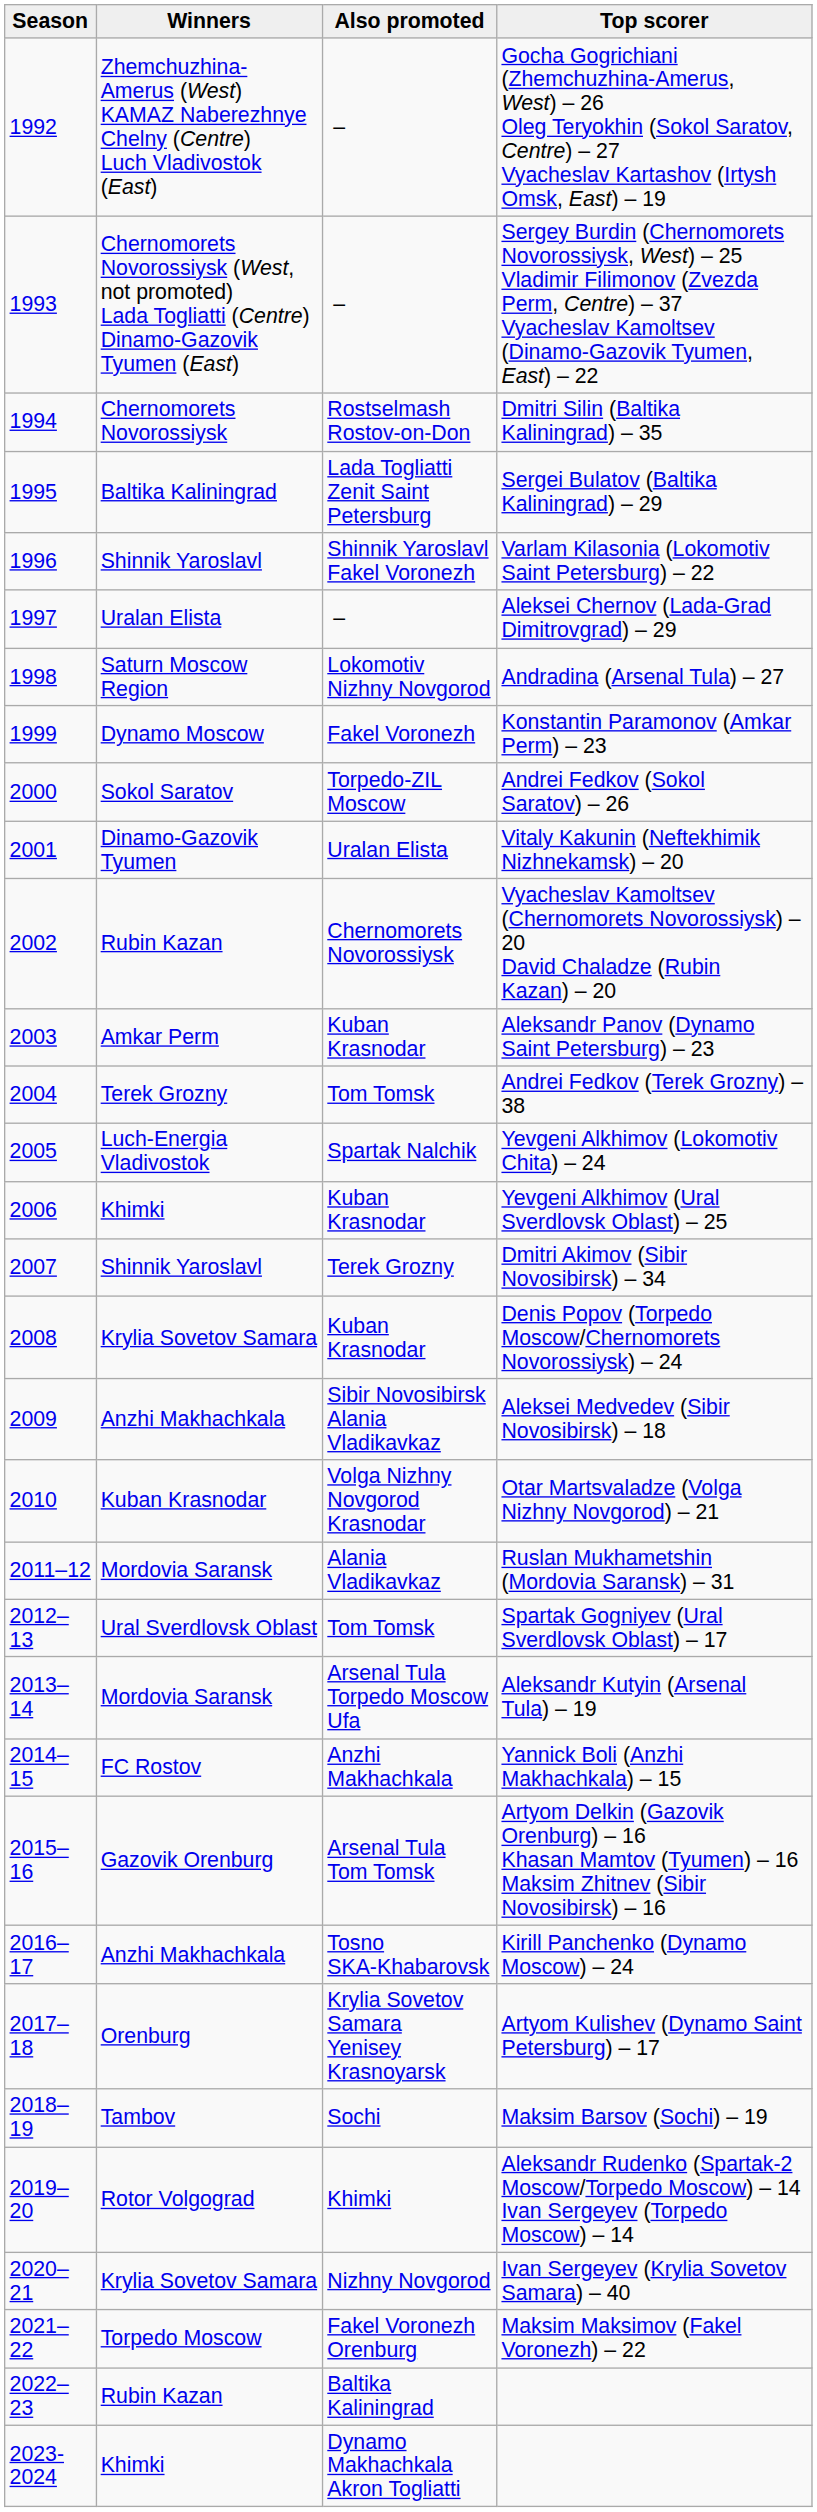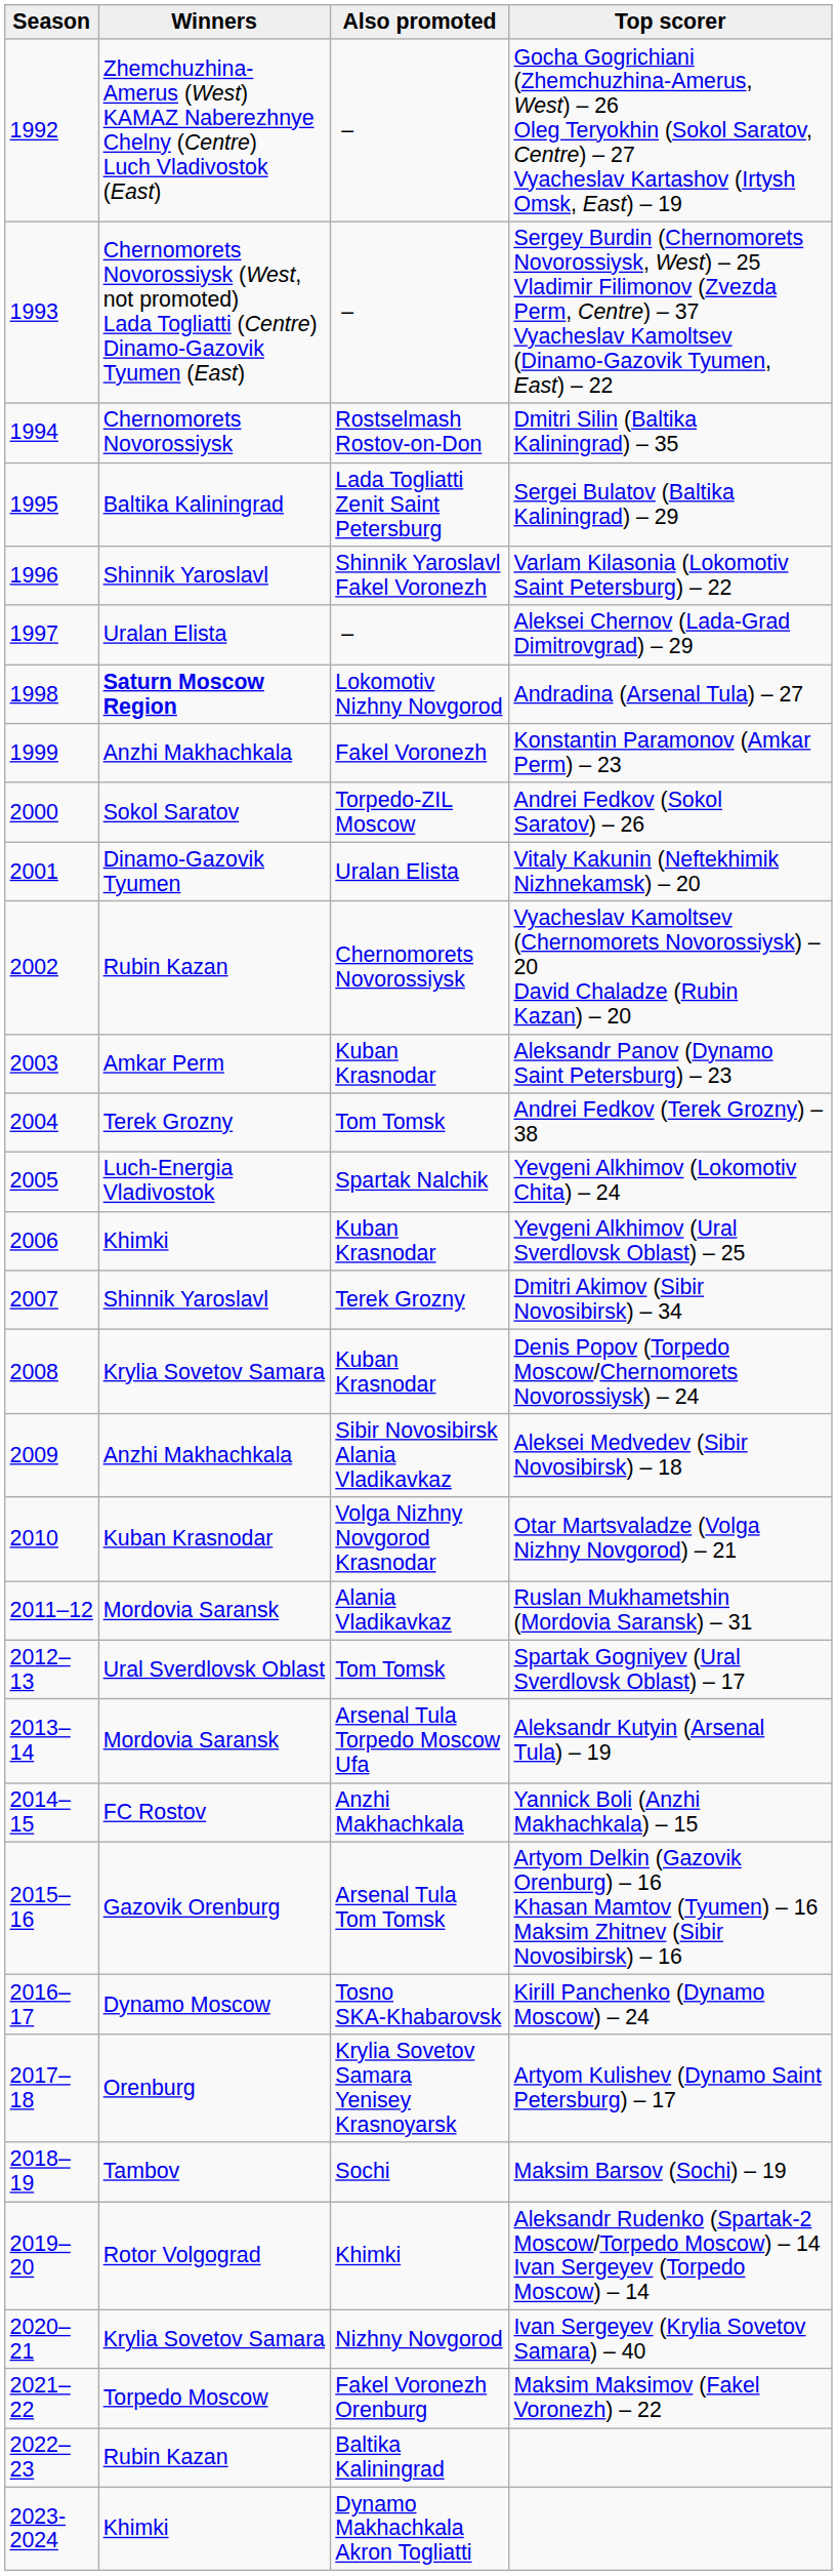Andradina (Arsenal Tula) – 27 | Winners: normal -> bold
Konstantin Paramonov (Amkar Perm) – 23 | Winners: Dynamo Moscow -> Anzhi Makhachkala
Kirill Panchenko (Dynamo Moscow) – 24 | Winners: Anzhi Makhachkala -> Dynamo Moscow
